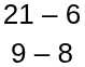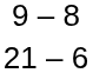rows swapped: 9 – 8 <-> 21 – 6
